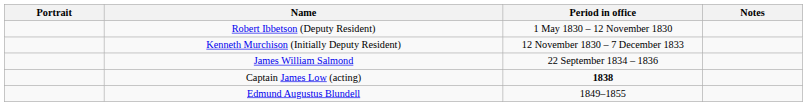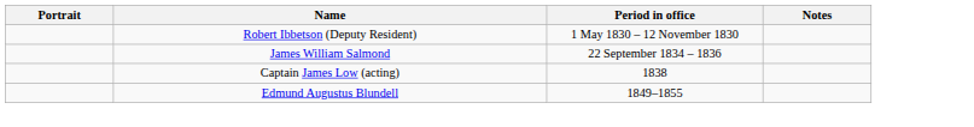- row: Kenneth Murchison (Initially Deputy Resident) | 12 November 1830 – 7 December 1833
Captain James Low (acting) | Period in office: bold -> normal
